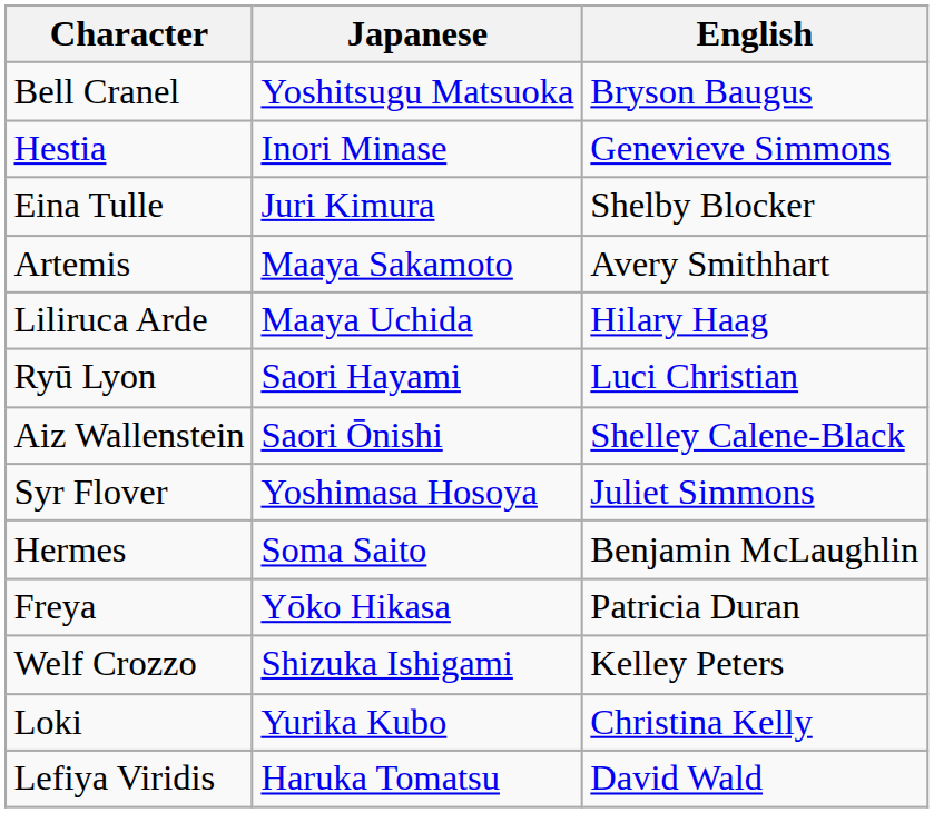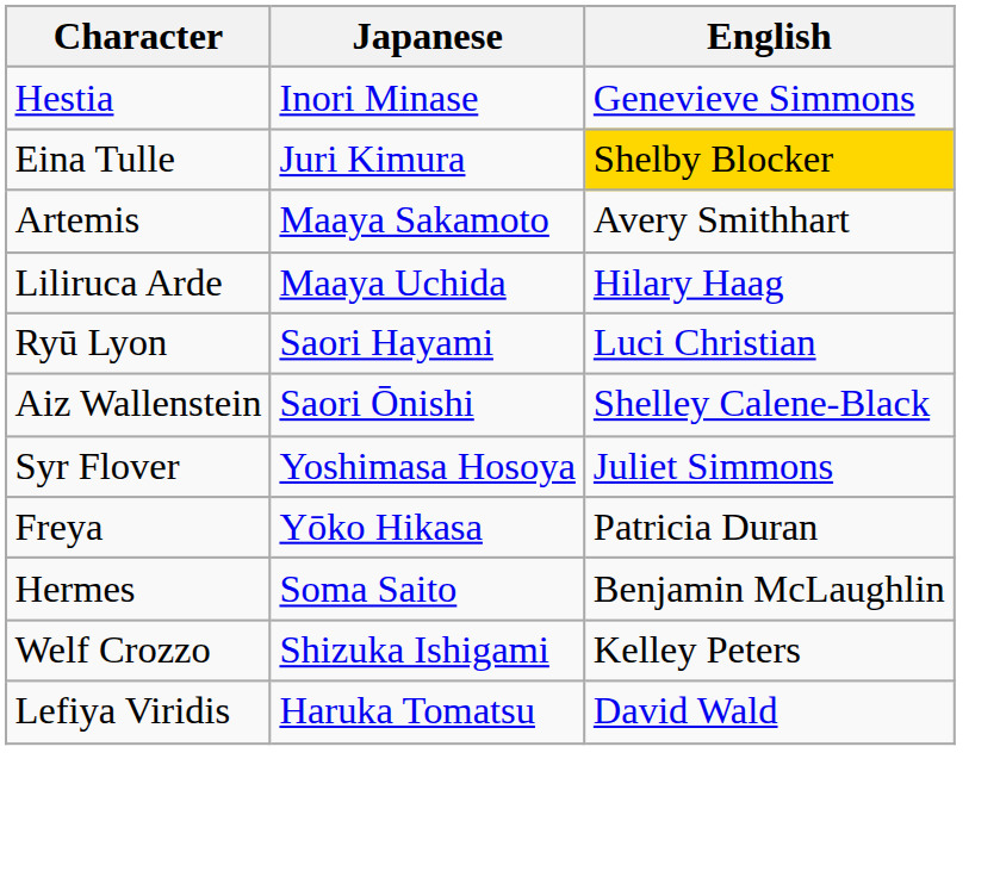- row: Bell Cranel | Yoshitsugu Matsuoka | Bryson Baugus
Eina Tulle | English: no background -> gold background
rows swapped: Hermes <-> Freya
- row: Loki | Yurika Kubo | Christina Kelly
